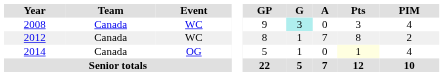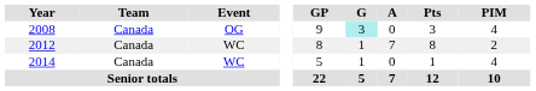2008 | Event: WC -> OG
2014 | Event: OG -> WC
2014 | Pts: lightyellow background -> no background
